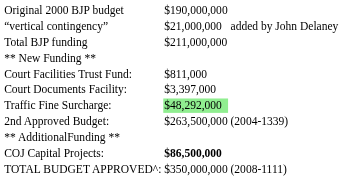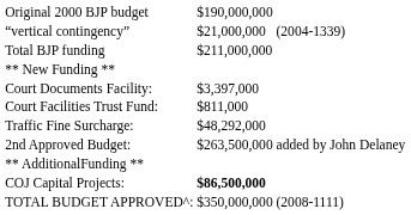“vertical contingency” | column 3: added by John Delaney -> (2004-1339)
rows swapped: Court Facilities Trust Fund: <-> Court Documents Facility:
Traffic Fine Surcharge: | column 2: lightgreen background -> no background
2nd Approved Budget: | column 3: (2004-1339) -> added by John Delaney
